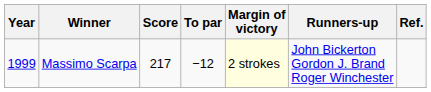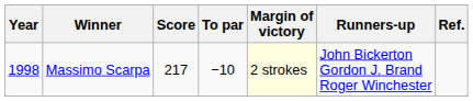Massimo Scarpa | Year: 1999 -> 1998
Massimo Scarpa | To par: −12 -> −10
